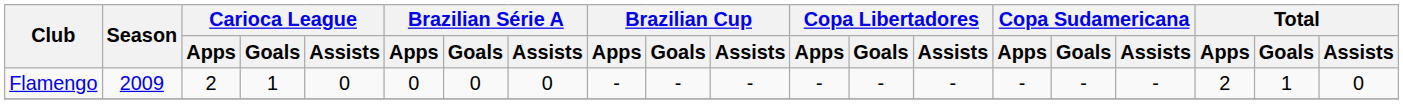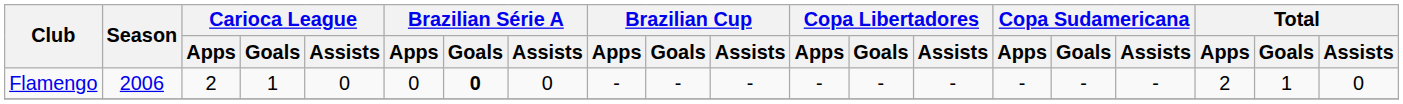Flamengo | Season: 2009 -> 2006
Flamengo | Brazilian Série A / Goals: normal -> bold
